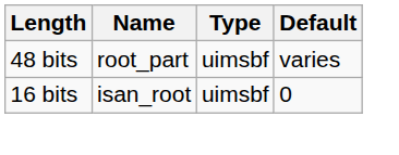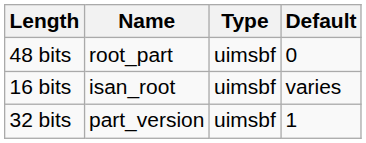48 bits | Default: varies -> 0
16 bits | Default: 0 -> varies
+ row: 32 bits | part_version | uimsbf | 1
